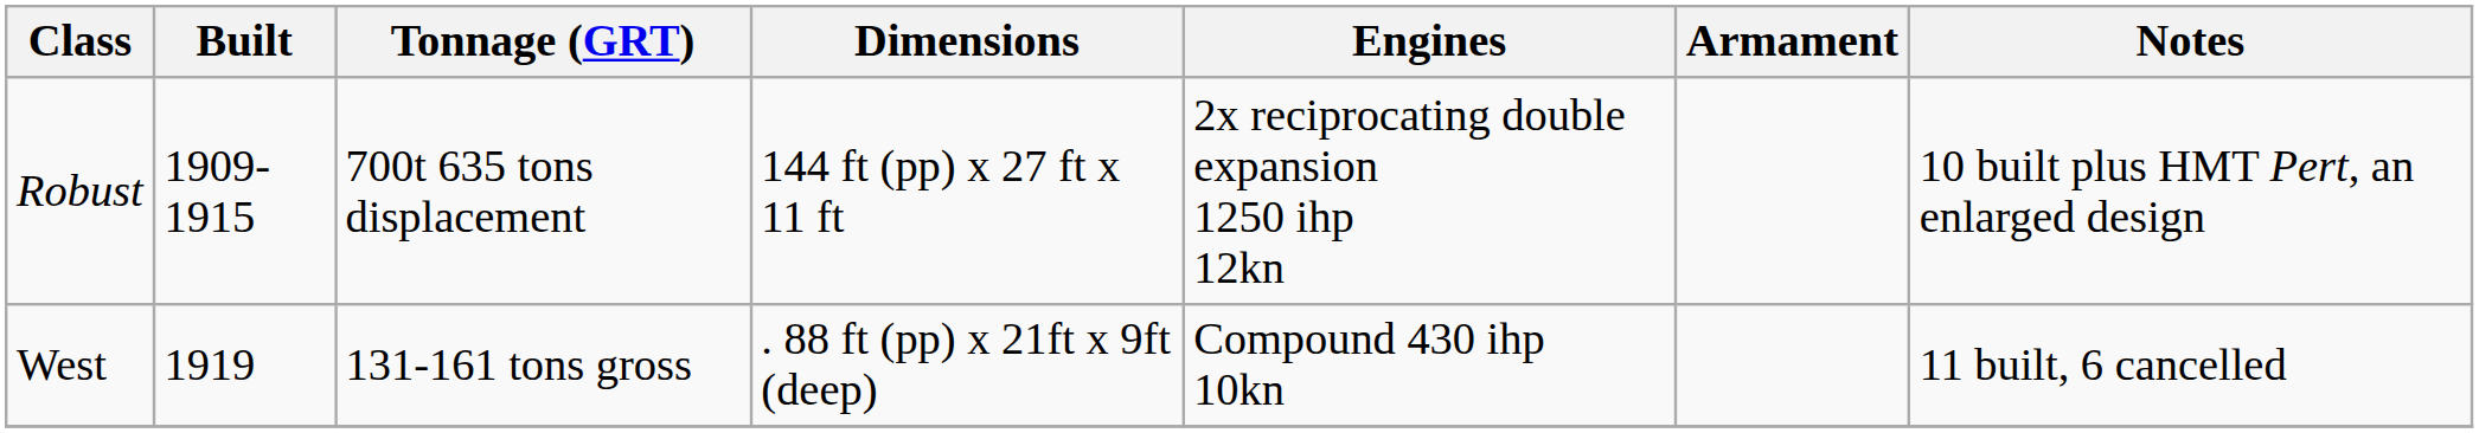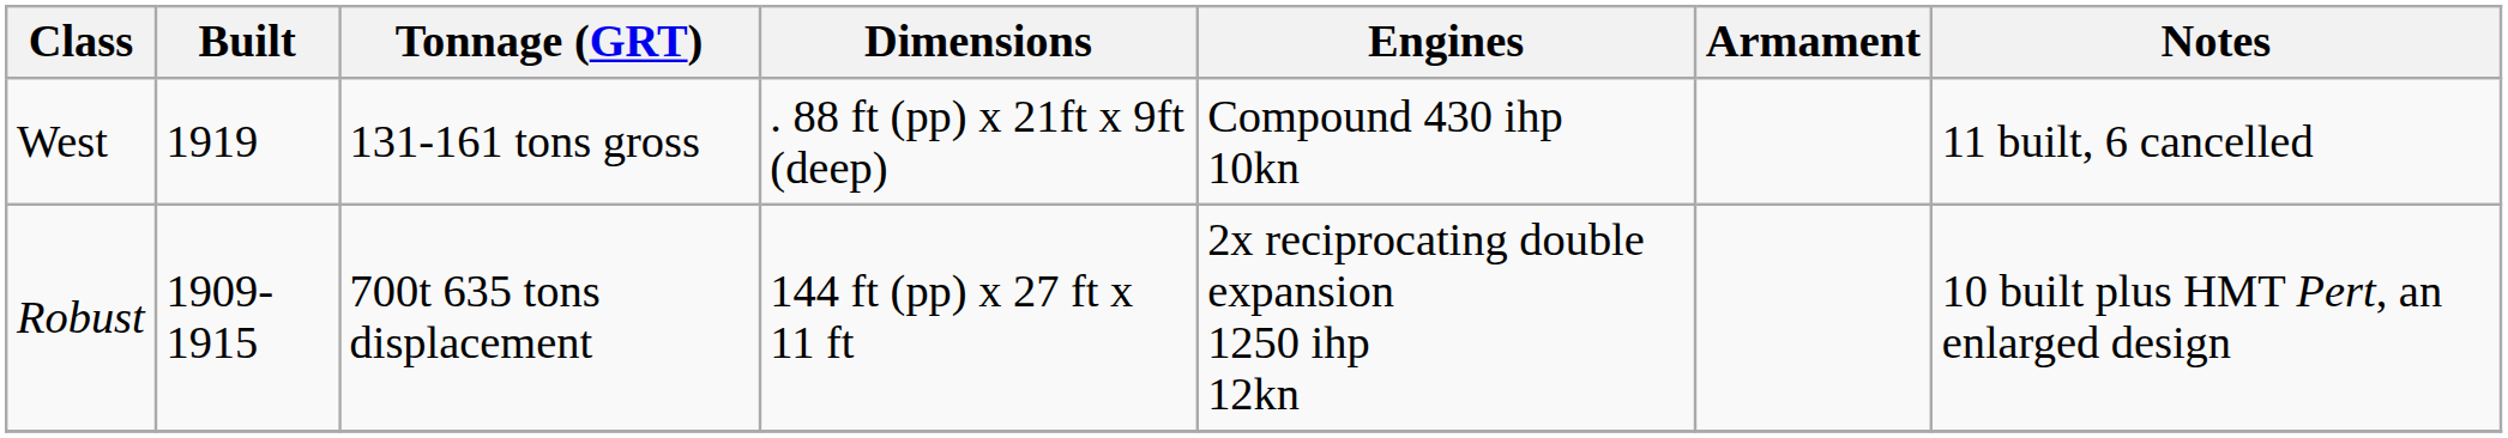rows swapped: Robust <-> West
